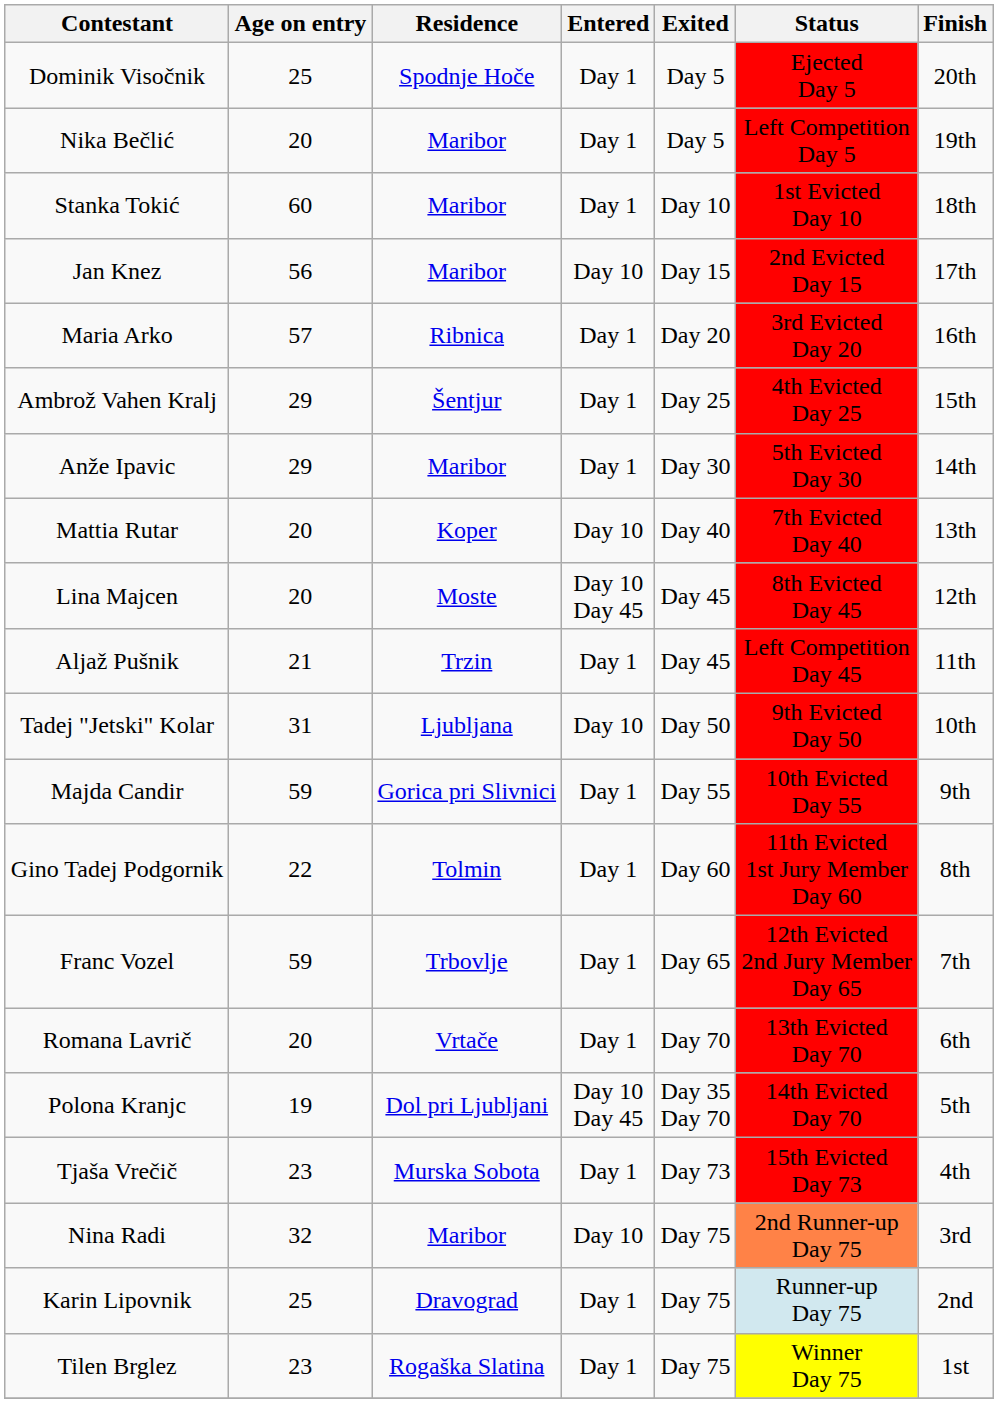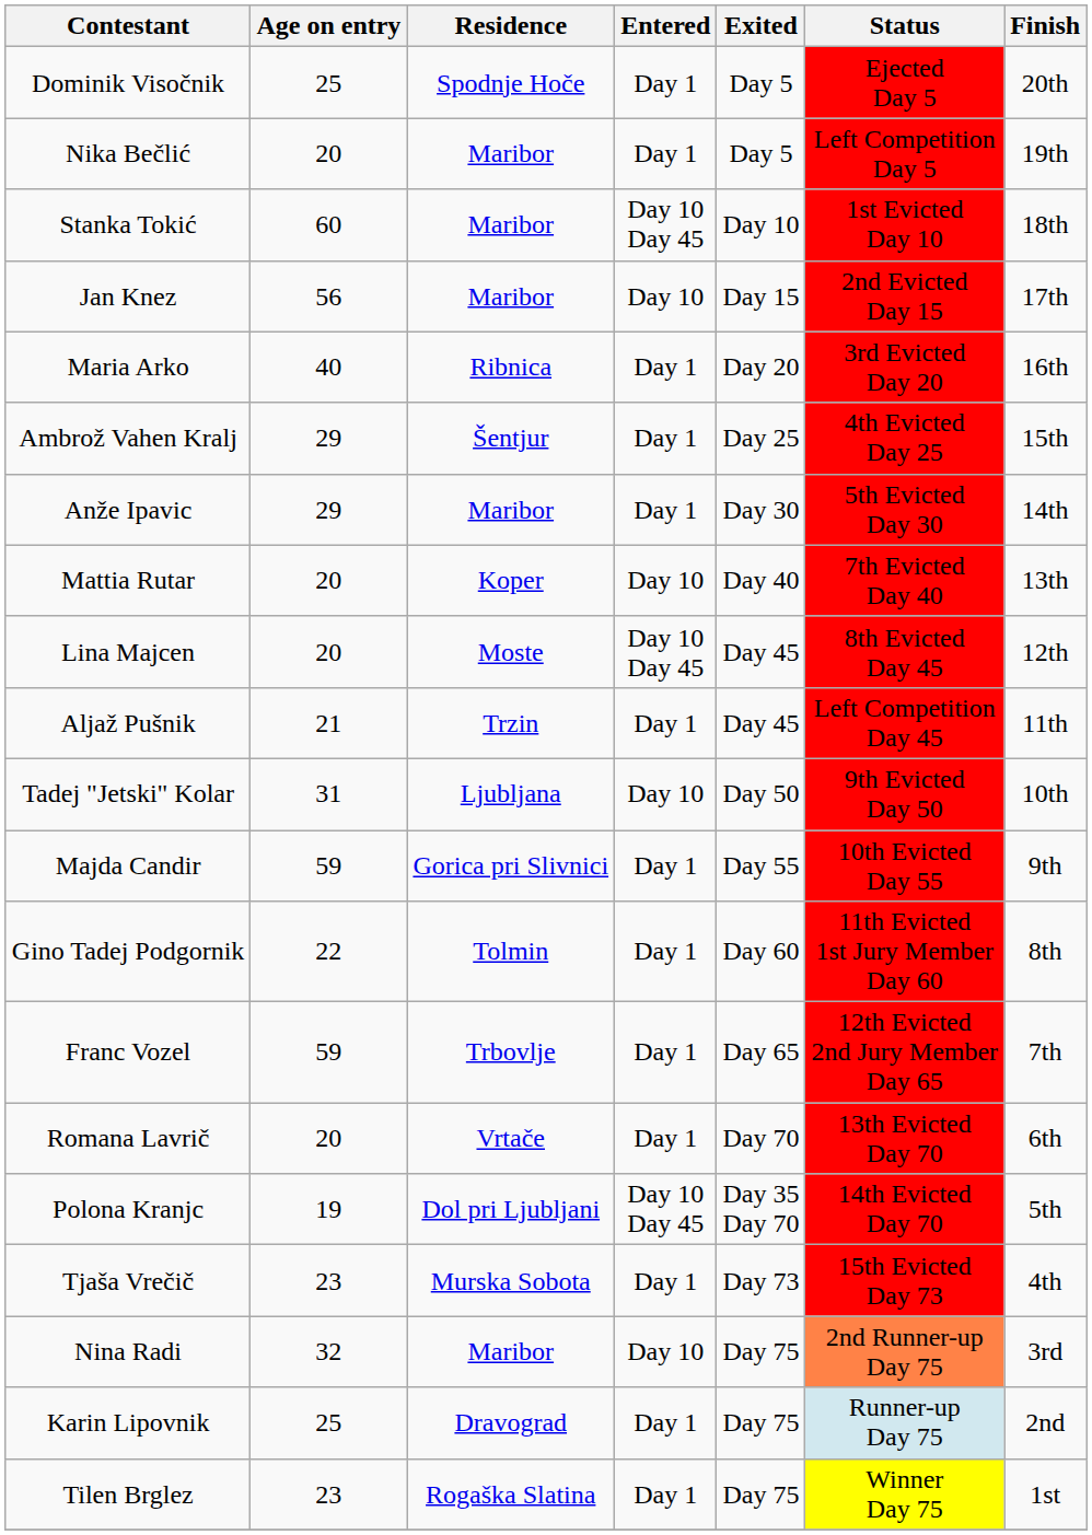Stanka Tokić | Entered: Day 1 -> Day 10 Day 45
Maria Arko | Age on entry: 57 -> 40
